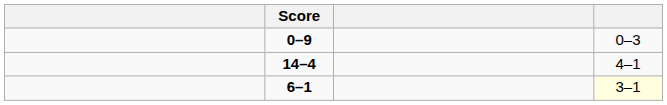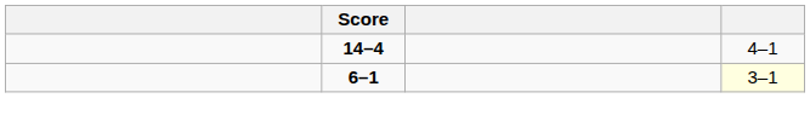- row: 0–9 | 0–3
